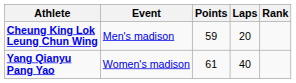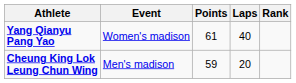rows swapped: Cheung King Lok Leung Chun Wing <-> Yang Qianyu Pang Yao
